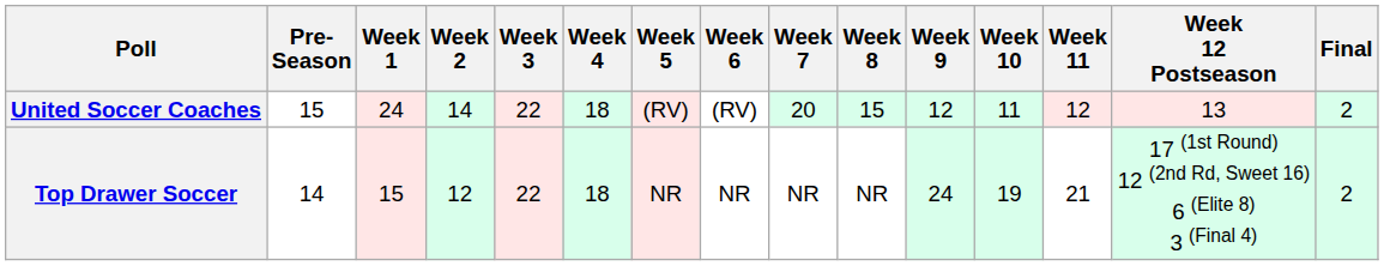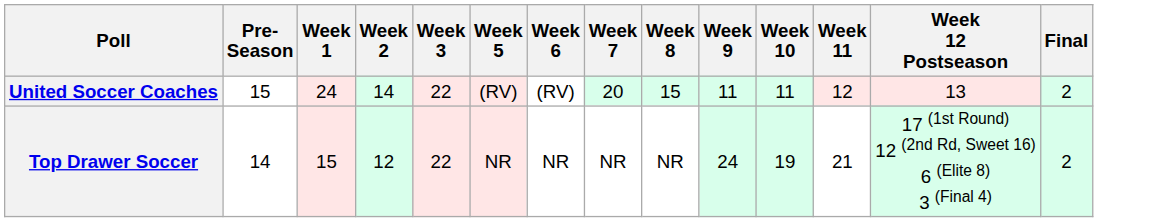- column: Week 4 | 18 | 18
United Soccer Coaches | Week 9: 12 -> 11
